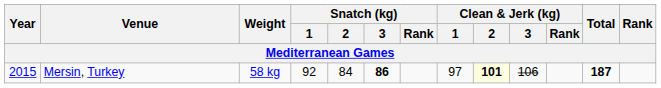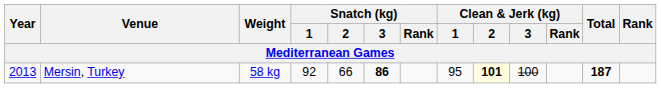Mersin, Turkey | Year: 2015 -> 2013
Mersin, Turkey | Snatch (kg) / 2: 84 -> 66
Mersin, Turkey | Clean & Jerk (kg) / 1: 97 -> 95
Mersin, Turkey | Clean & Jerk (kg) / 3: 106 -> 100
